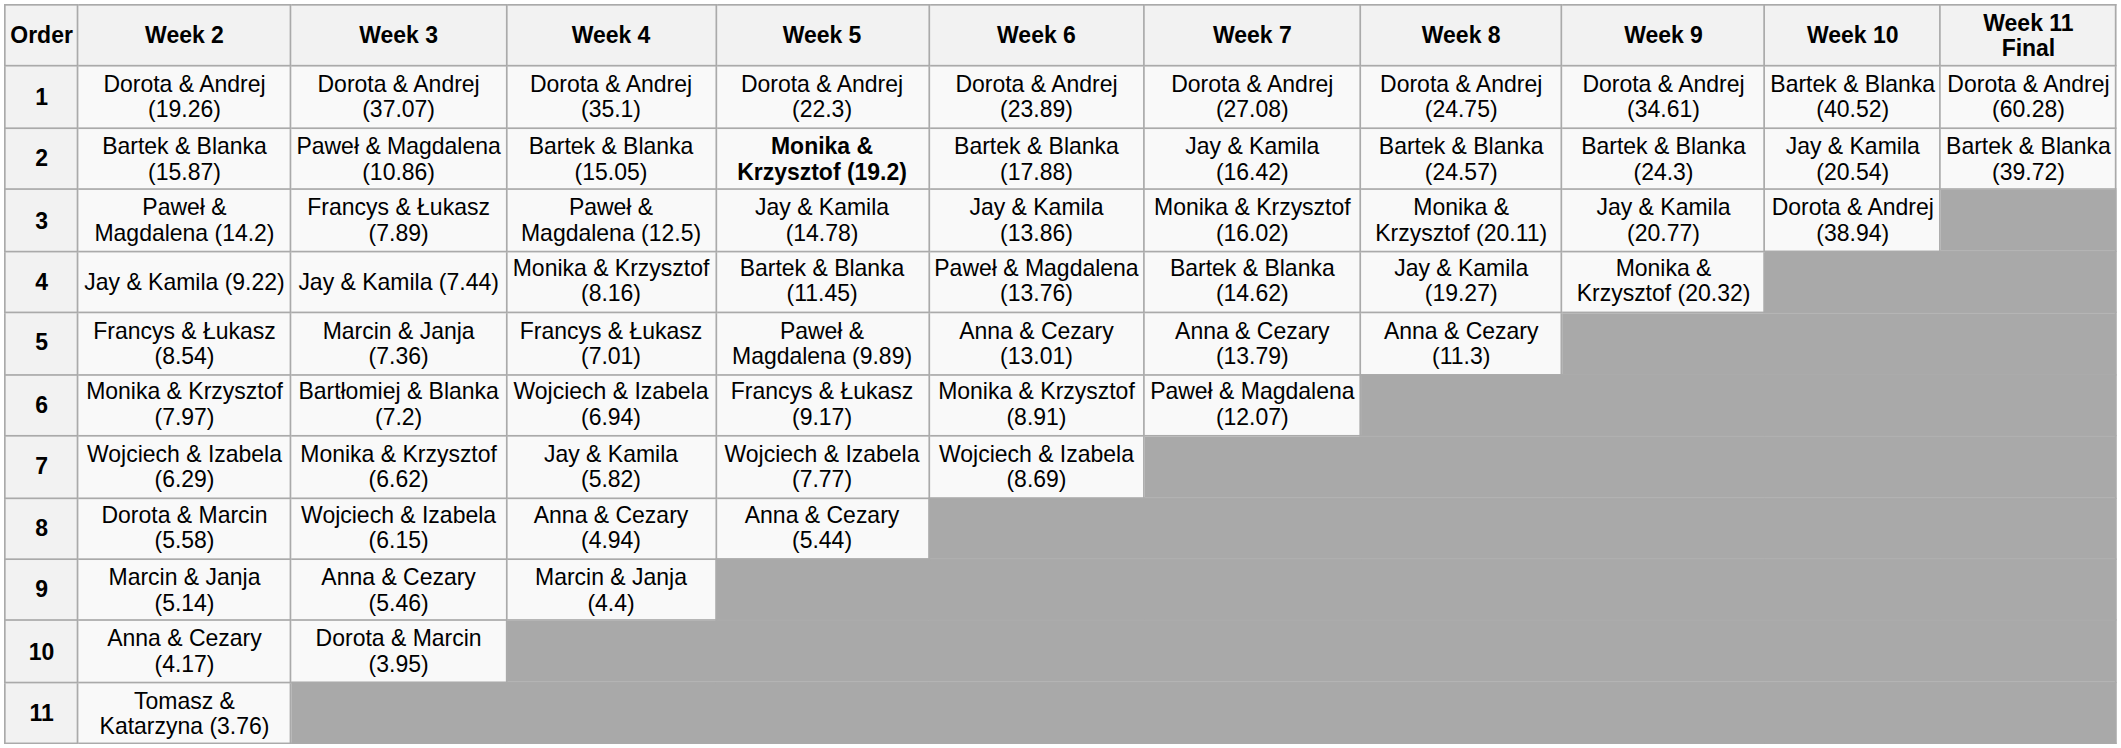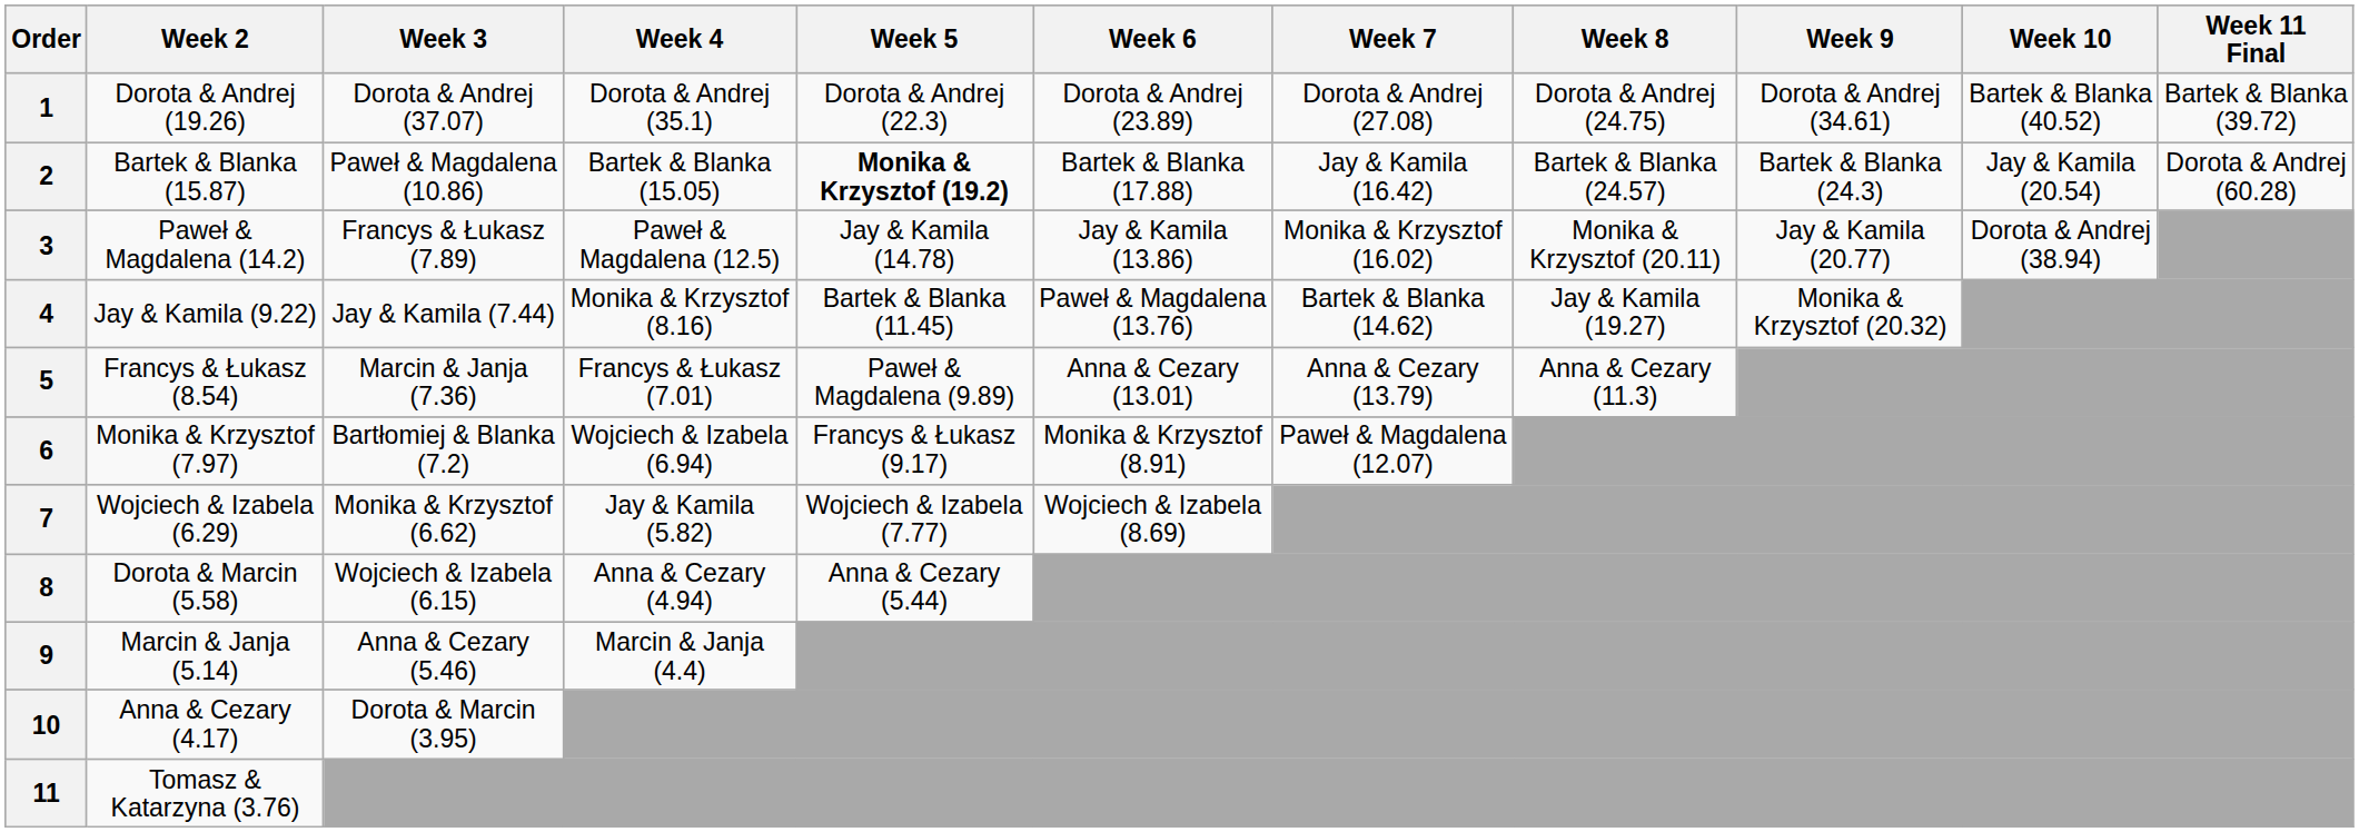1 | Week 11 Final: Dorota & Andrej (60.28) -> Bartek & Blanka (39.72)
2 | Week 11 Final: Bartek & Blanka (39.72) -> Dorota & Andrej (60.28)
